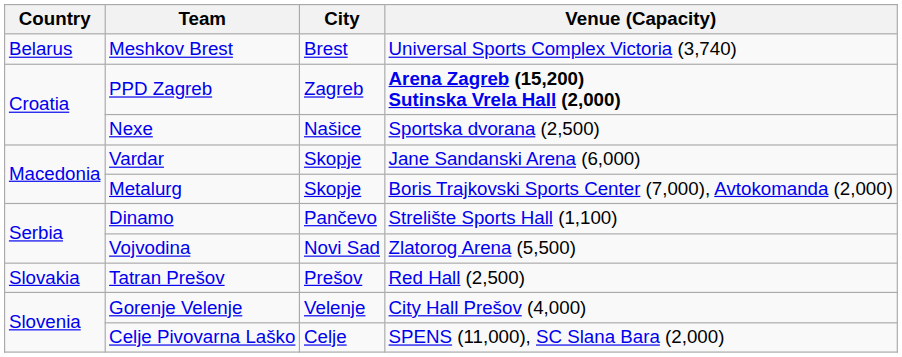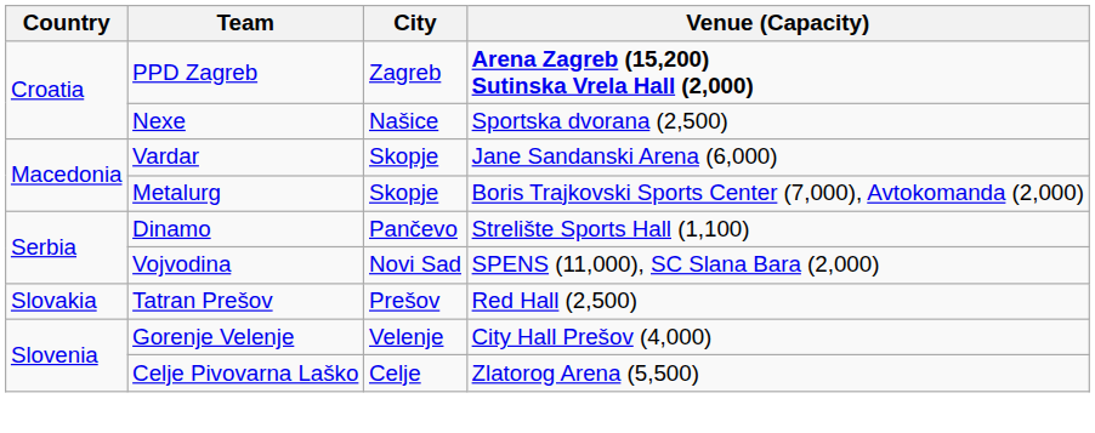- row: Belarus | Meshkov Brest | Brest | Universal Sports Complex Victoria (3,740)
Vojvodina | Venue (Capacity): Zlatorog Arena (5,500) -> SPENS (11,000), SC Slana Bara (2,000)
Celje Pivovarna Laško | Venue (Capacity): SPENS (11,000), SC Slana Bara (2,000) -> Zlatorog Arena (5,500)
